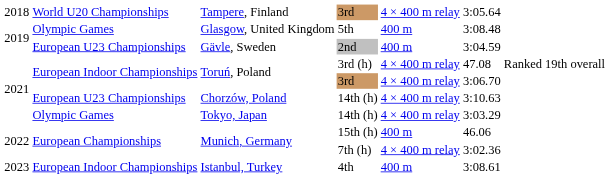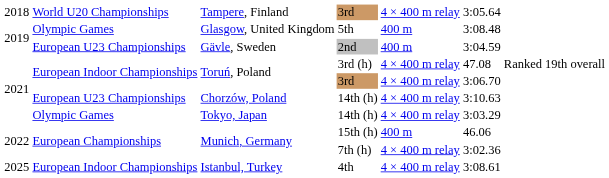4th | column 1: 2023 -> 2025
4th | column 5: 400 m -> 4 × 400 m relay
